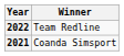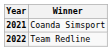rows swapped: 2021 <-> 2022
